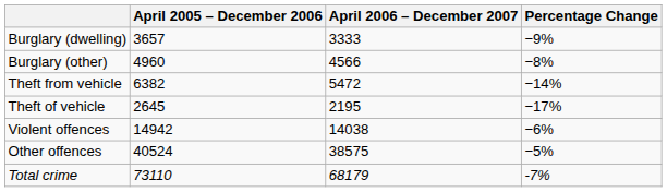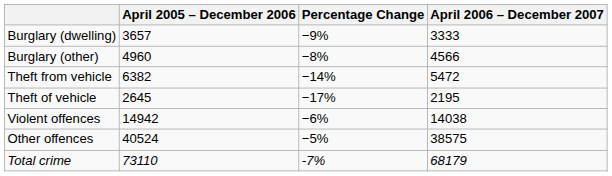columns swapped: April 2006 – December 2007 <-> Percentage Change
